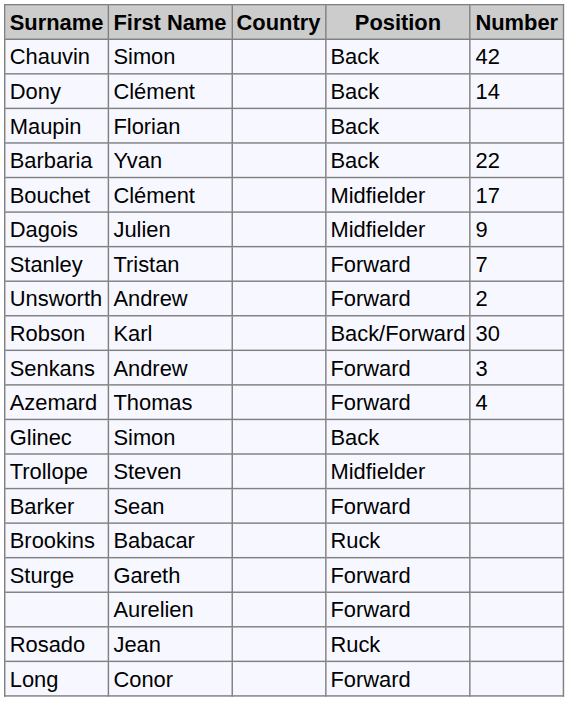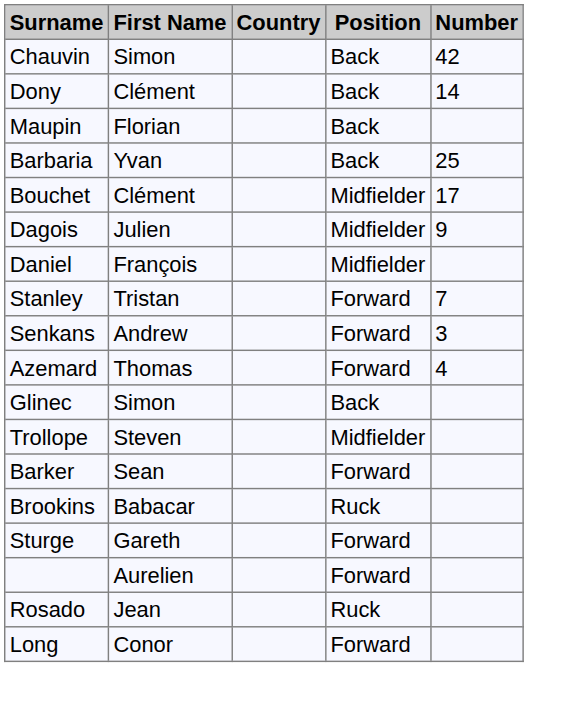Barbaria | Number: 22 -> 25
+ row: Daniel | François | Midfielder
- row: Unsworth | Andrew | Forward | 2
- row: Robson | Karl | Back/Forward | 30
